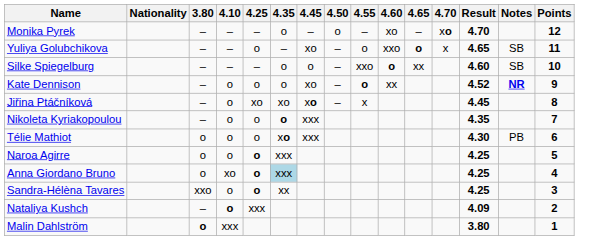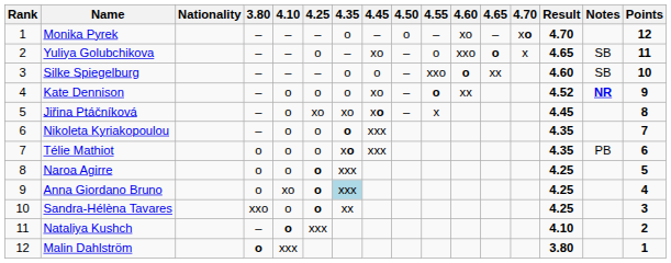+ column: Rank | 1 | 2 | 3 | 4 | 5 | 6 | 7 | 8 | 9 | 10 | 11 | 12
Télie Mathiot | Result: 4.30 -> 4.35
Nataliya Kushch | Result: 4.09 -> 4.10
